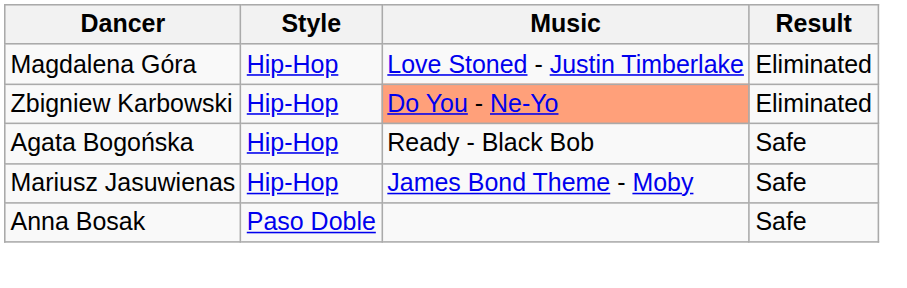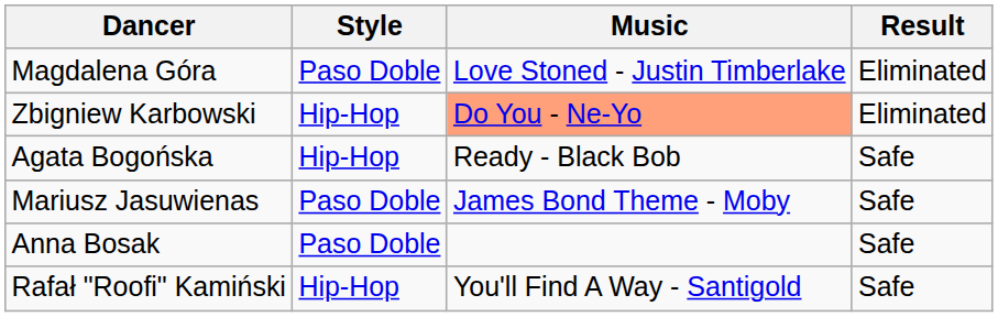Magdalena Góra | Style: Hip-Hop -> Paso Doble
Mariusz Jasuwienas | Style: Hip-Hop -> Paso Doble
+ row: Rafał "Roofi" Kamiński | Hip-Hop | You'll Find A Way - Santigold | Safe
